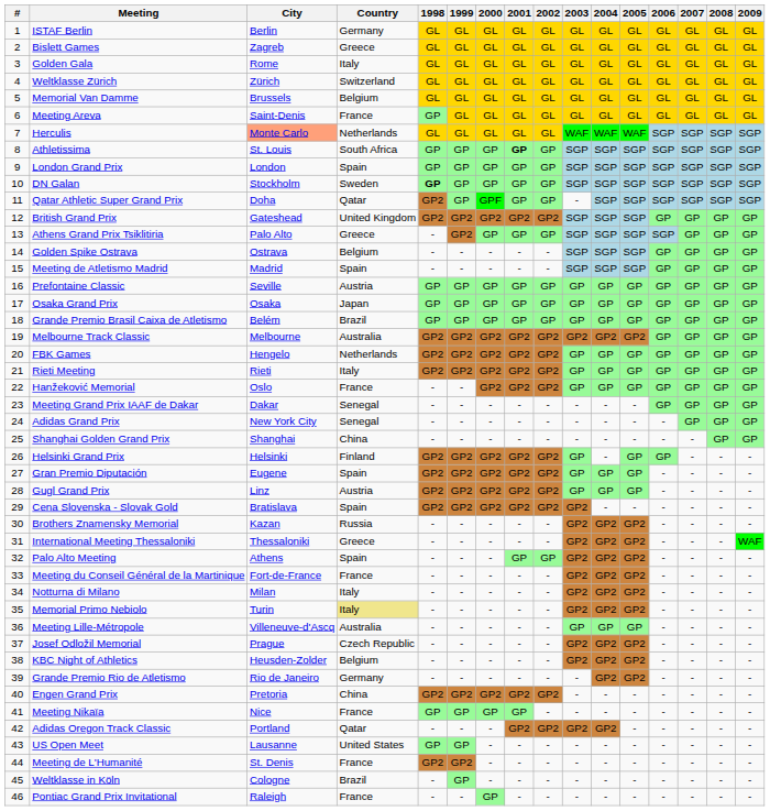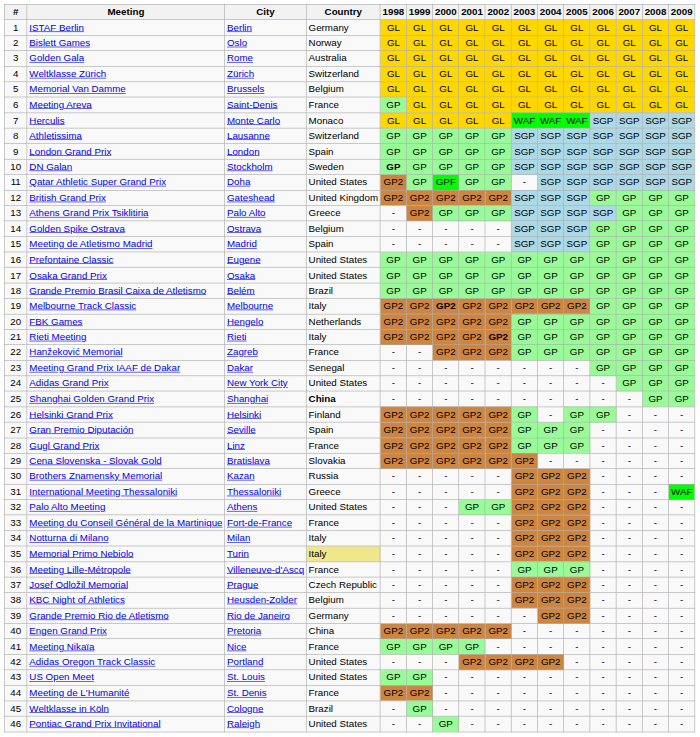Bislett Games | City: Zagreb -> Oslo
Bislett Games | Country: Greece -> Norway
Golden Gala | Country: Italy -> Australia
Herculis | City: lightsalmon background -> no background
Herculis | Country: Netherlands -> Monaco
Athletissima | City: St. Louis -> Lausanne
Athletissima | Country: South Africa -> Switzerland
Athletissima | 2001: bold -> normal
Qatar Athletic Super Grand Prix | Country: Qatar -> United States
Prefontaine Classic | City: Seville -> Eugene
Prefontaine Classic | Country: Austria -> United States
Osaka Grand Prix | Country: Japan -> United States
Melbourne Track Classic | Country: Australia -> Italy
Melbourne Track Classic | 2000: normal -> bold
Rieti Meeting | 2002: normal -> bold
Hanžeković Memorial | City: Oslo -> Zagreb
Adidas Grand Prix | Country: Senegal -> United States
Shanghai Golden Grand Prix | Country: normal -> bold
Gran Premio Diputación | City: Eugene -> Seville
Gugl Grand Prix | Country: Austria -> France
Cena Slovenska - Slovak Gold | Country: Spain -> Slovakia
Palo Alto Meeting | Country: Spain -> United States
Meeting Lille-Métropole | Country: Australia -> France
Adidas Oregon Track Classic | Country: Qatar -> United States
US Open Meet | City: Lausanne -> St. Louis
Pontiac Grand Prix Invitational | Country: France -> United States
